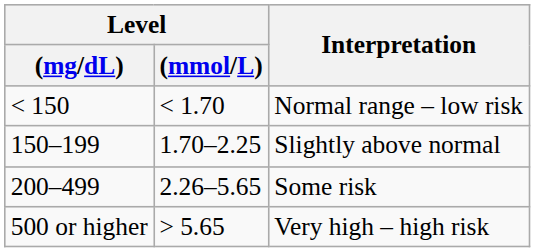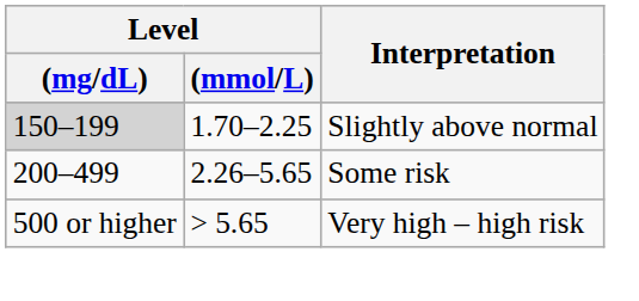- row: < 150 | < 1.70 | Normal range – low risk
Slightly above normal | Level / (mg/dL): no background -> lightgrey background
